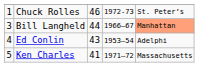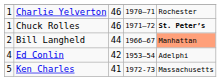+ row: 1 | Charlie Yelverton | 46 | 1970–71 | Rochester
Chuck Rolles | column 4: 1972-73 -> 1971–72
Chuck Rolles | column 5: normal -> bold
Bill Langheld | column 1: 3 -> 2
Ed Conlin | column 3: 43 -> 42
Ken Charles | column 4: 1971–72 -> 1972-73
